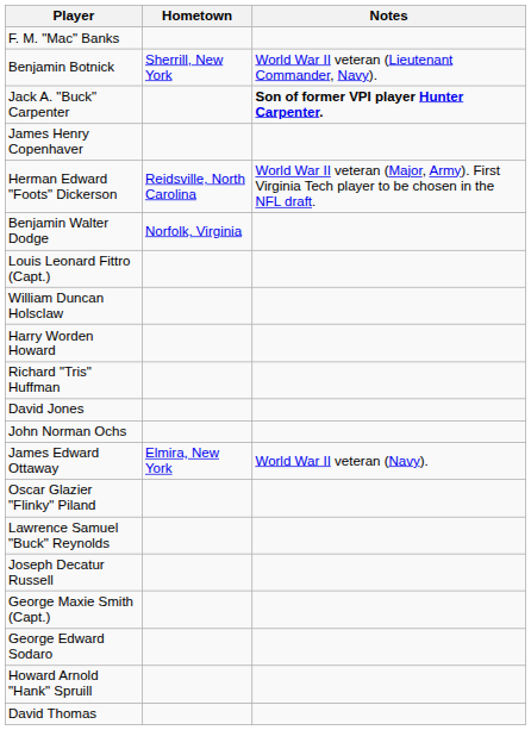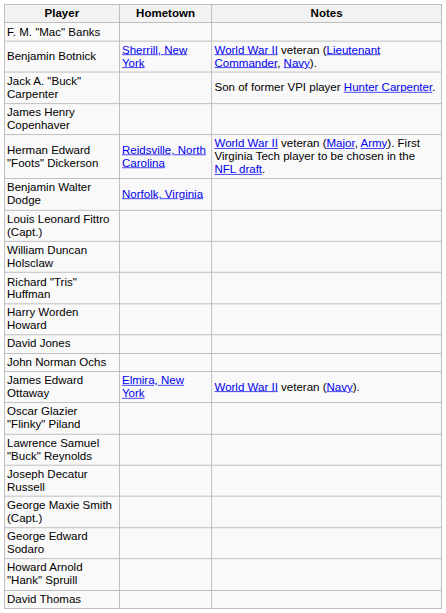Jack A. "Buck" Carpenter | Notes: bold -> normal
rows swapped: Harry Worden Howard <-> Richard "Tris" Huffman
